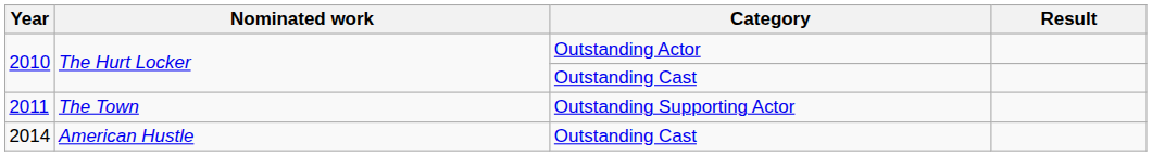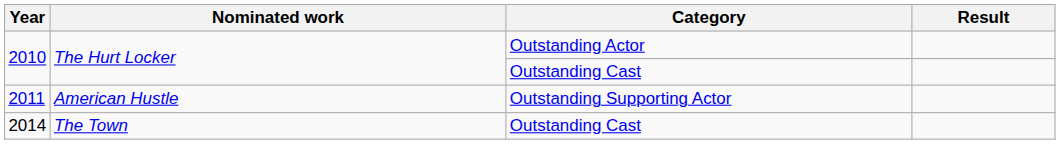2011 | Nominated work: The Town -> American Hustle
2014 | Nominated work: American Hustle -> The Town
